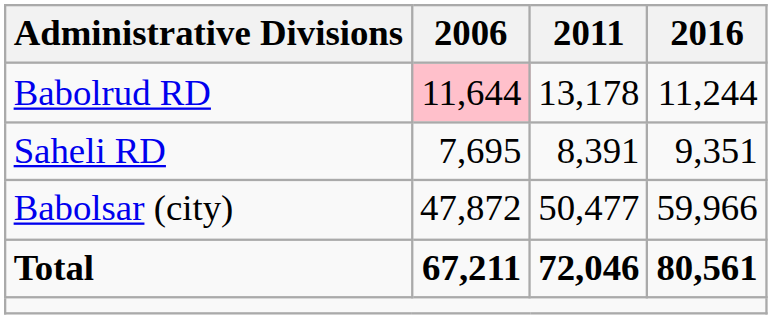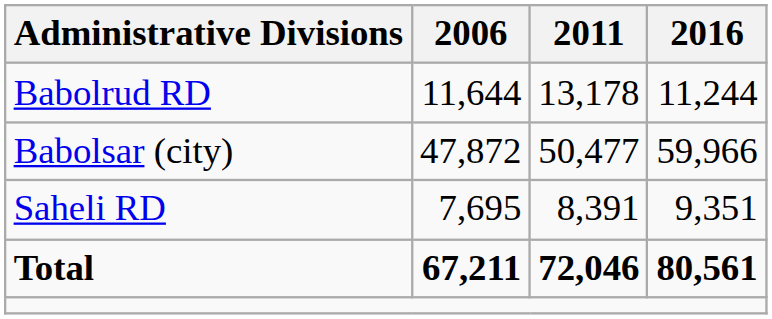Babolrud RD | 2006: pink background -> no background
rows swapped: Saheli RD <-> Babolsar (city)
